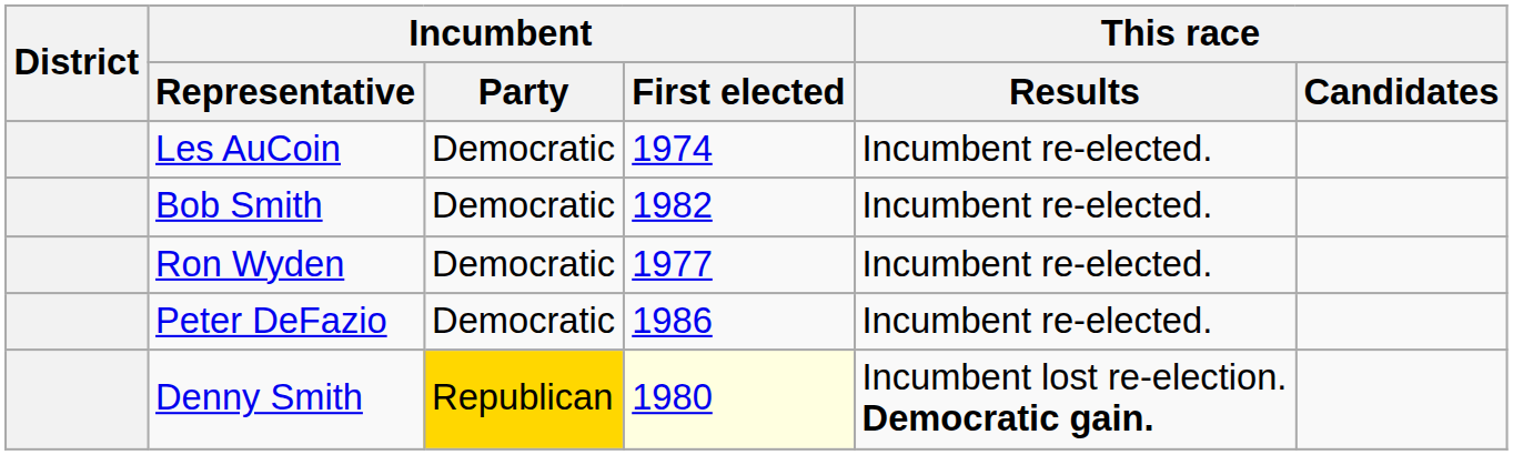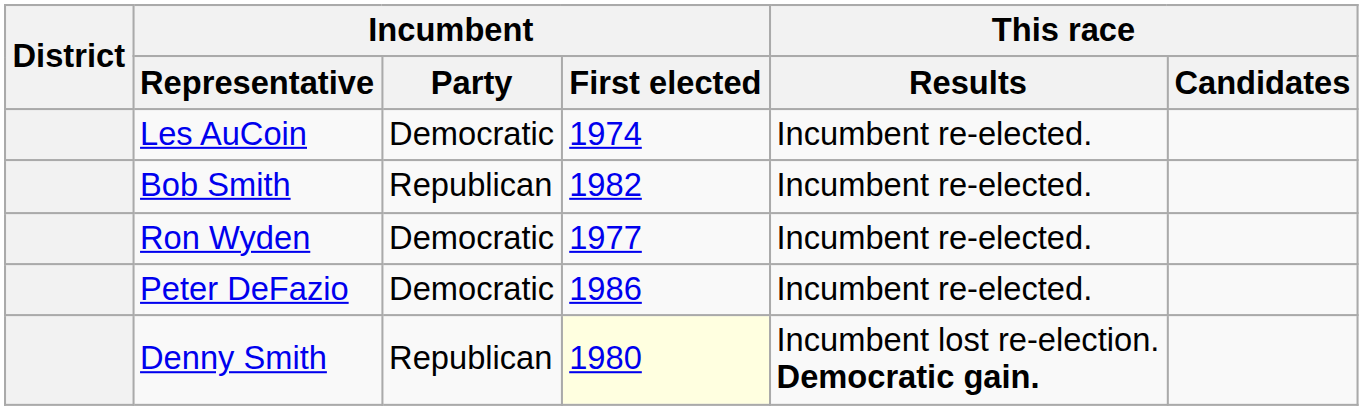Bob Smith | Incumbent / Party: Democratic -> Republican
Denny Smith | Incumbent / Party: gold background -> no background
